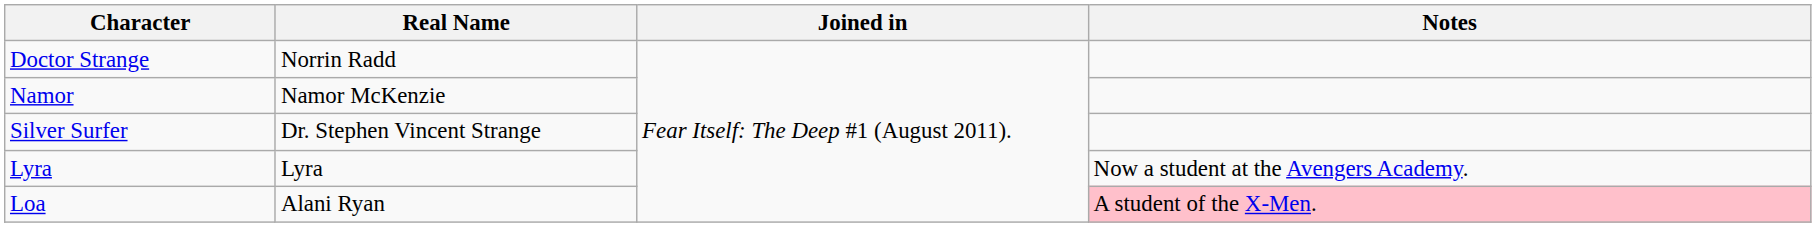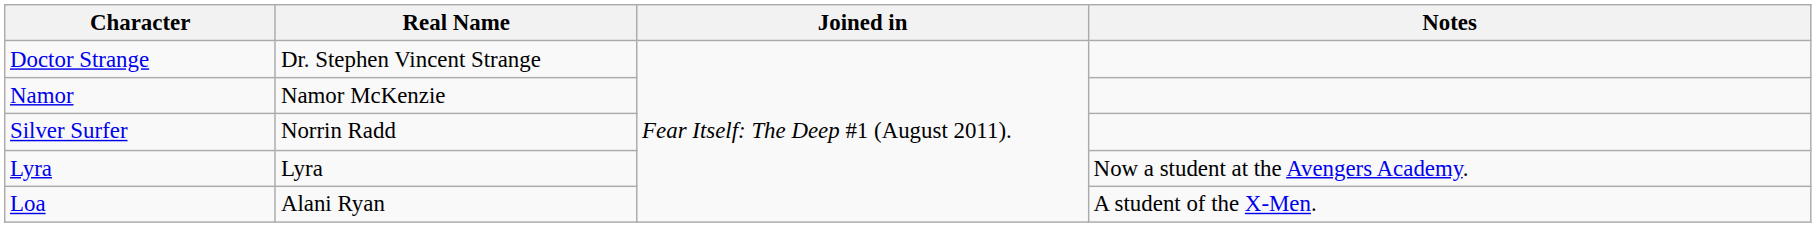Doctor Strange | Real Name: Norrin Radd -> Dr. Stephen Vincent Strange
Silver Surfer | Real Name: Dr. Stephen Vincent Strange -> Norrin Radd
Loa | Notes: pink background -> no background
